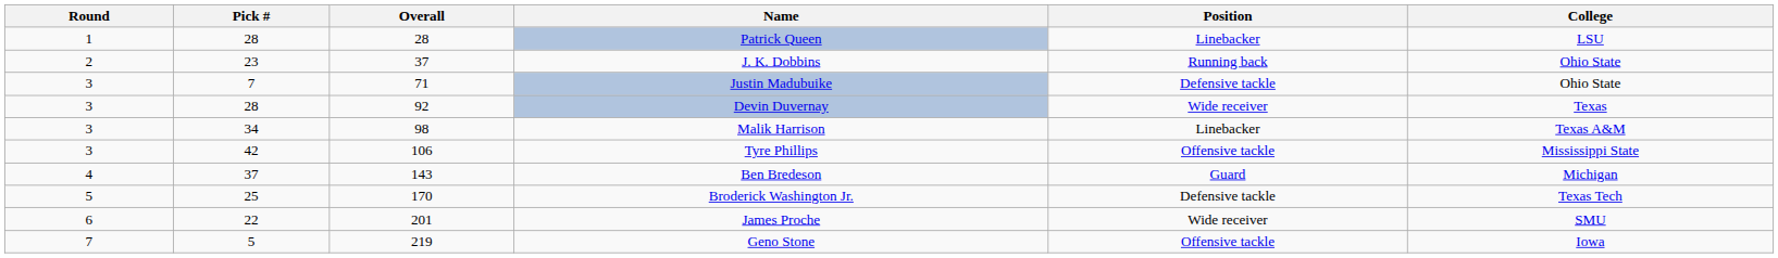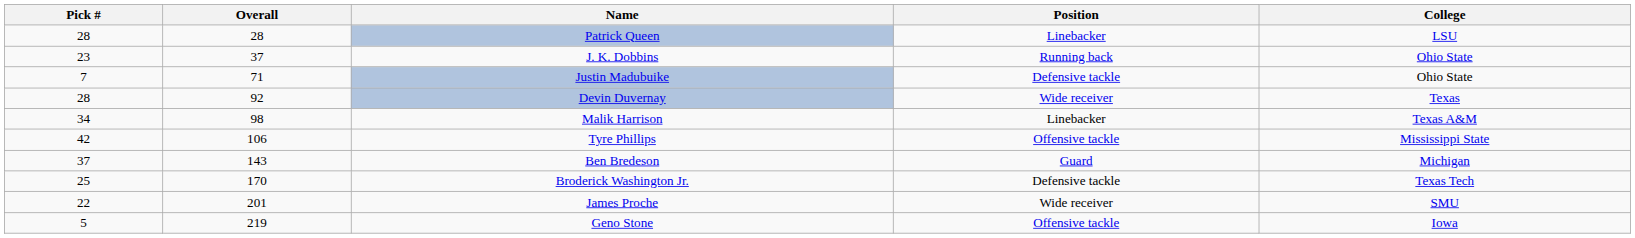- column: Round | 1 | 2 | 3 | 3 | 3 | 3 | 4 | 5 | 6 | 7
